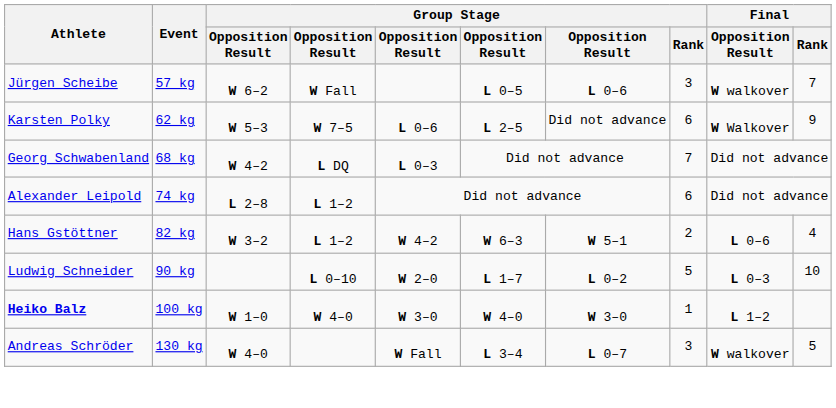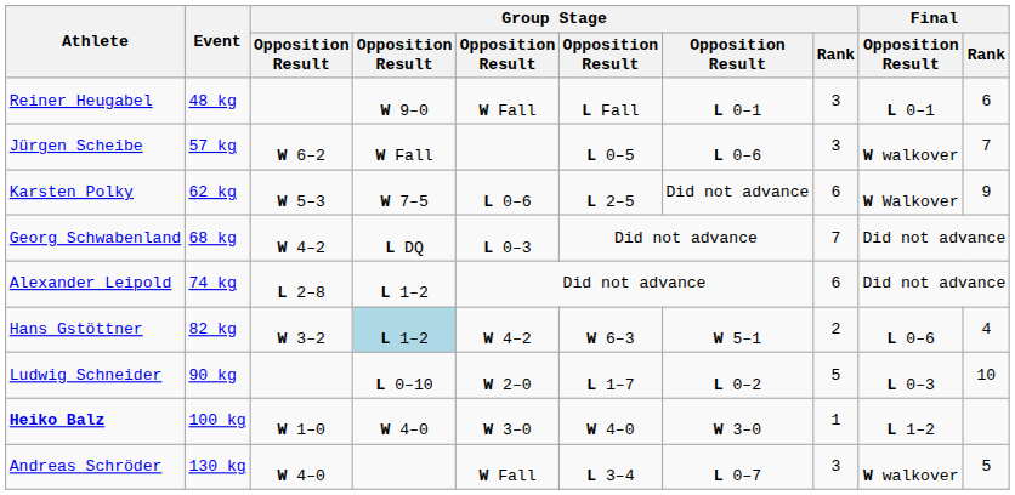+ row: Reiner Heugabel | 48 kg | W 9–0 | W Fall | L Fall | L 0–1 | 3 | L 0–1 | 6
Hans Gstöttner | column 4: no background -> lightblue background
